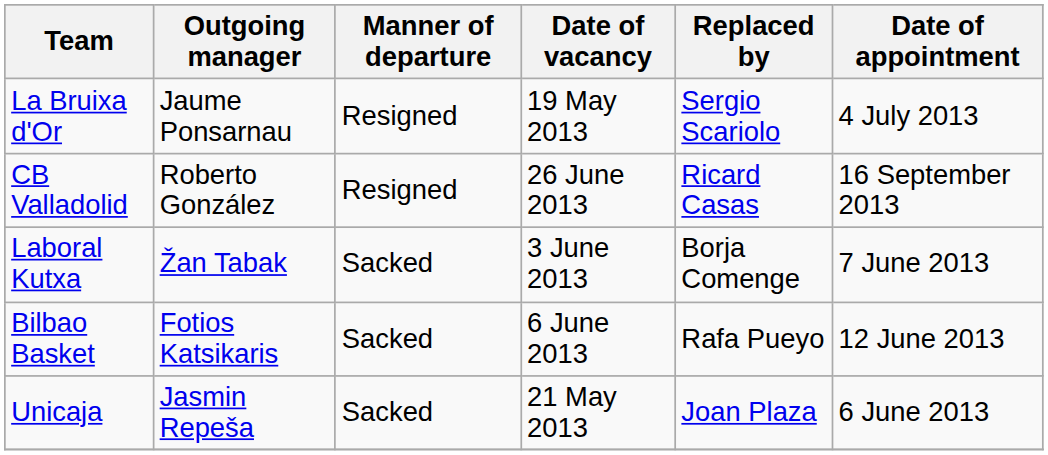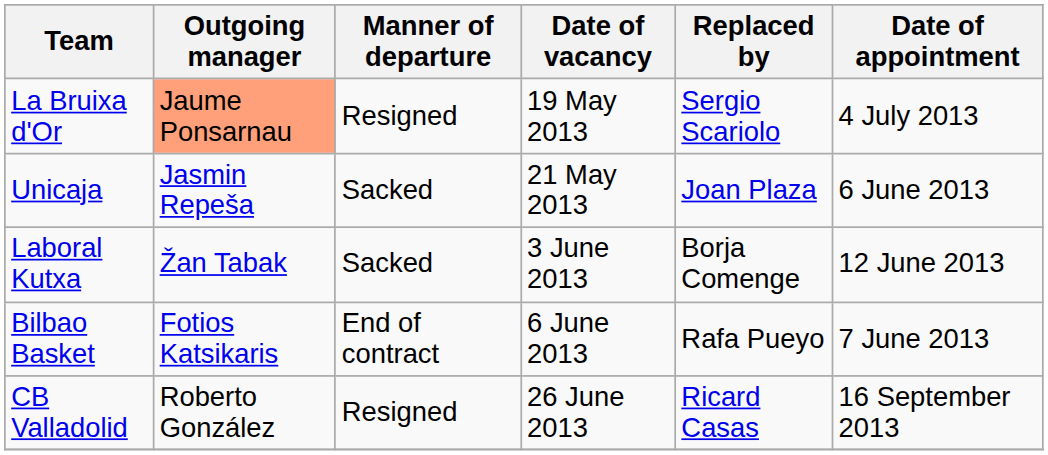La Bruixa d'Or | Outgoing manager: no background -> lightsalmon background
rows swapped: Unicaja <-> CB Valladolid
Laboral Kutxa | Date of appointment: 7 June 2013 -> 12 June 2013
Bilbao Basket | Manner of departure: Sacked -> End of contract
Bilbao Basket | Date of appointment: 12 June 2013 -> 7 June 2013
